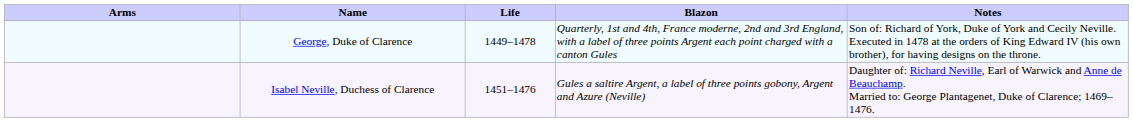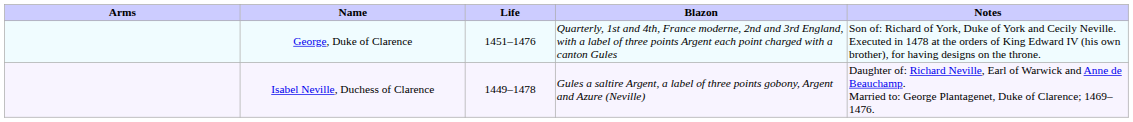George, Duke of Clarence | Life: 1449–1478 -> 1451–1476
Isabel Neville, Duchess of Clarence | Life: 1451–1476 -> 1449–1478
